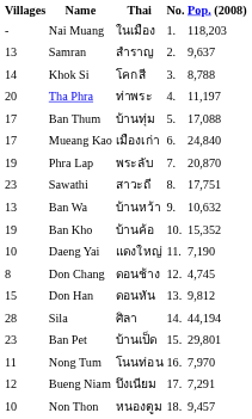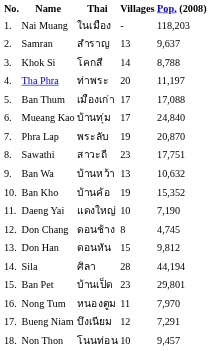columns swapped: No. <-> Villages
Ban Thum | Thai: บ้านทุ่ม -> เมืองเก่า
Mueang Kao | Thai: เมืองเก่า -> บ้านทุ่ม
Nong Tum | Thai: โนนท่อน -> หนองตูม
Non Thon | Thai: หนองตูม -> โนนท่อน
